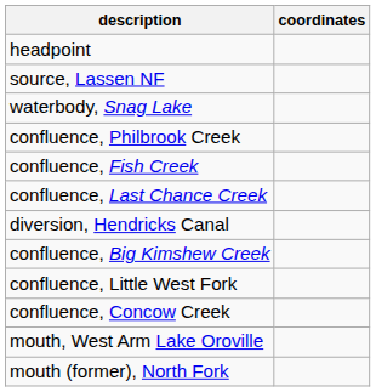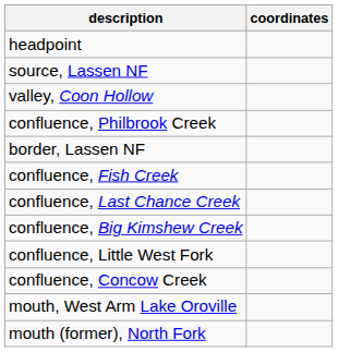- row: waterbody, Snag Lake
+ row: valley, Coon Hollow
+ row: border, Lassen NF
- row: diversion, Hendricks Canal
